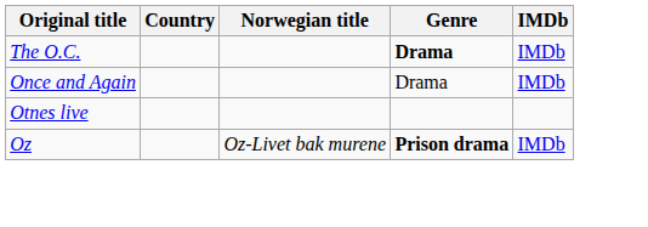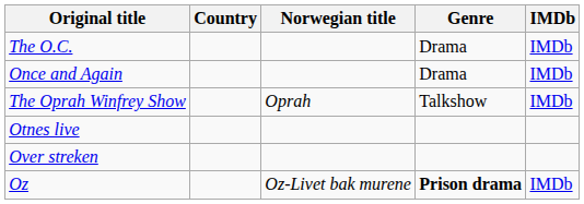The O.C. | Genre: bold -> normal
+ row: The Oprah Winfrey Show | Oprah | Talkshow | IMDb
+ row: Over streken
